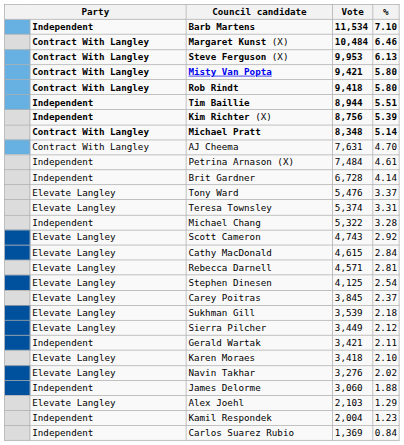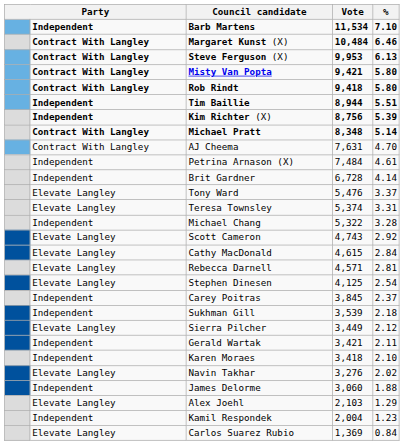Carey Poitras | column 2: Elevate Langley -> Independent
Sukhman Gill | column 2: Elevate Langley -> Independent
Karen Moraes | column 2: Elevate Langley -> Independent
Carlos Suarez Rubio | column 2: Independent -> Elevate Langley
